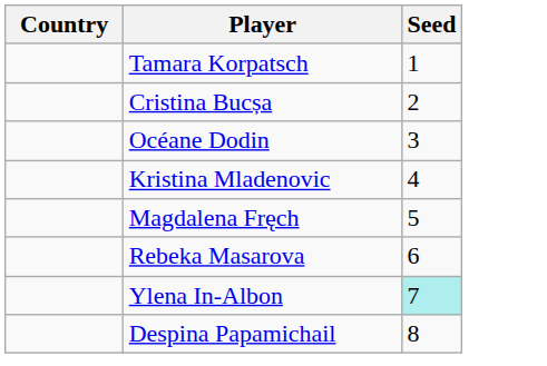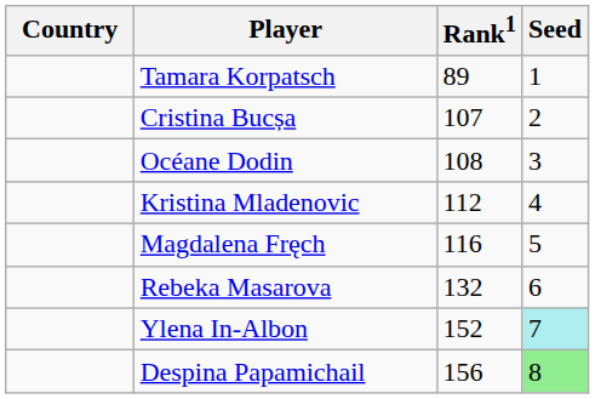+ column: Rank1 | 89 | 107 | 108 | 112 | 116 | 132 | 152 | 156
Despina Papamichail | Seed: no background -> lightgreen background
